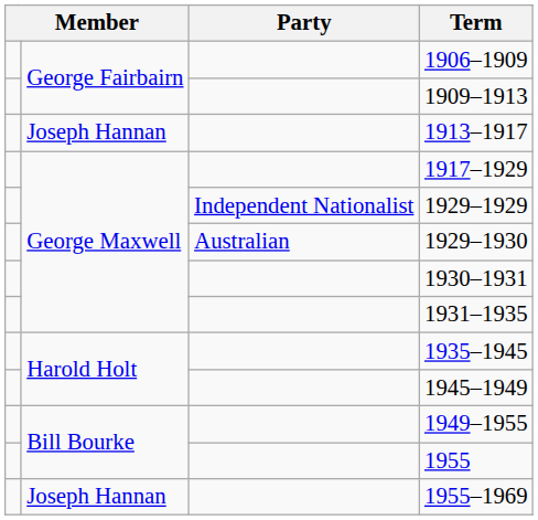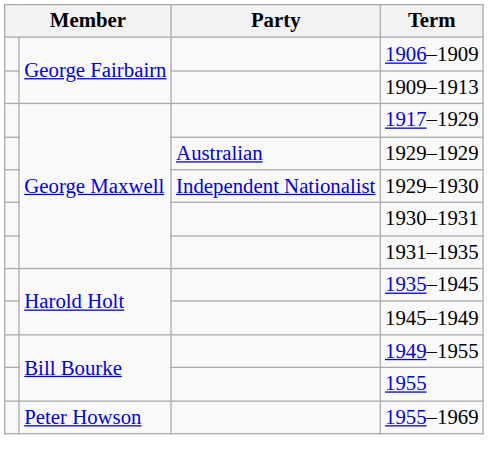- row: Joseph Hannan | 1913–1917
1929–1929 | Party: Independent Nationalist -> Australian
1929–1930 | Party: Australian -> Independent Nationalist
1955–1969 | column 2: Joseph Hannan -> Peter Howson
